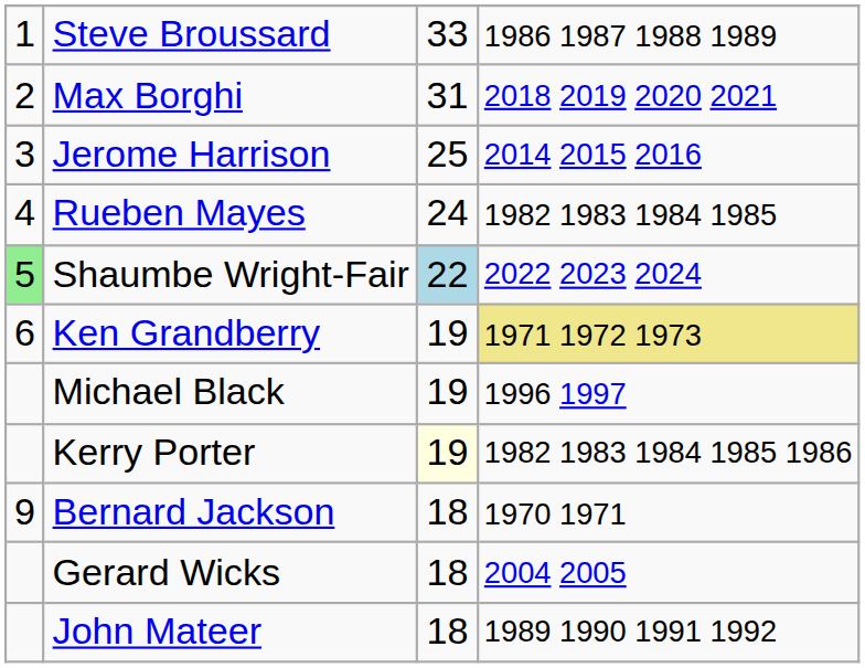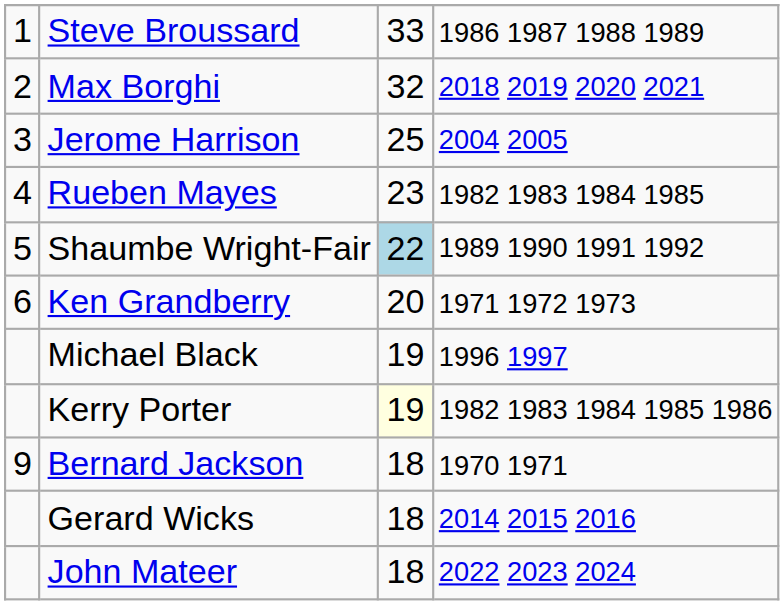Max Borghi | column 3: 31 -> 32
Jerome Harrison | column 4: 2014 2015 2016 -> 2004 2005
Rueben Mayes | column 3: 24 -> 23
Shaumbe Wright-Fair | column 1: lightgreen background -> no background
Shaumbe Wright-Fair | column 4: 2022 2023 2024 -> 1989 1990 1991 1992
Ken Grandberry | column 3: 19 -> 20
Ken Grandberry | column 4: khaki background -> no background
Gerard Wicks | column 4: 2004 2005 -> 2014 2015 2016
John Mateer | column 4: 1989 1990 1991 1992 -> 2022 2023 2024
